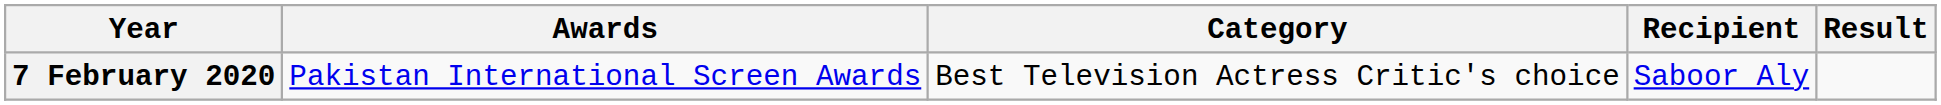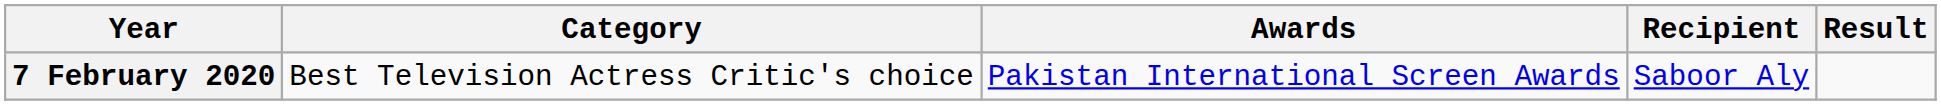columns swapped: Awards <-> Category
